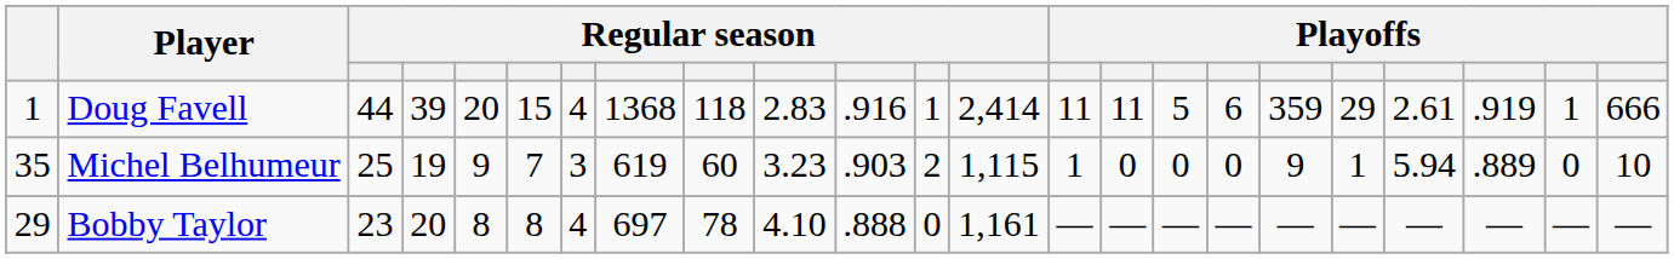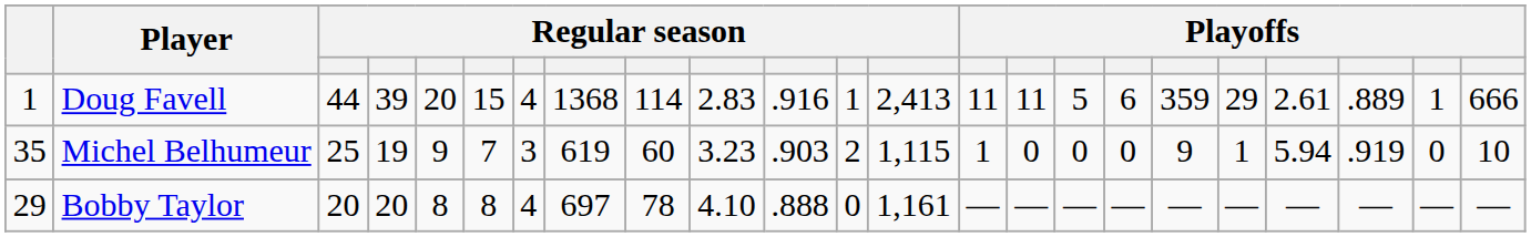Doug Favell | column 9: 118 -> 114
Doug Favell | column 13: 2,414 -> 2,413
Doug Favell | column 21: .919 -> .889
Michel Belhumeur | column 21: .889 -> .919
Bobby Taylor | column 3: 23 -> 20
